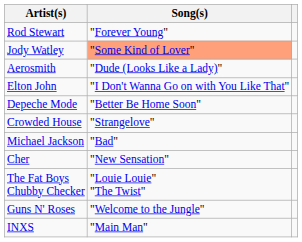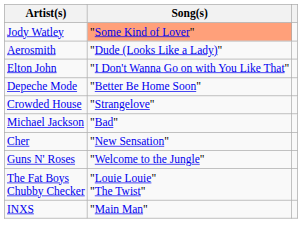- row: Rod Stewart | "Forever Young"
rows swapped: The Fat Boys Chubby Checker <-> Guns N' Roses
